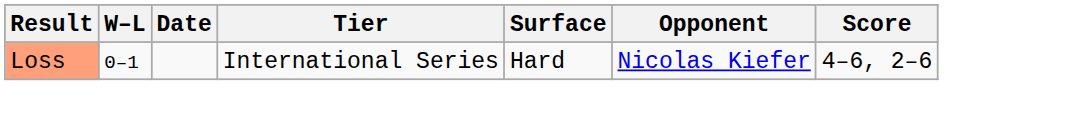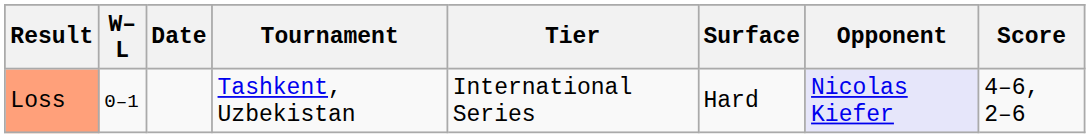+ column: Tournament | Tashkent, Uzbekistan
Loss | Opponent: no background -> lavender background
